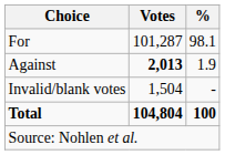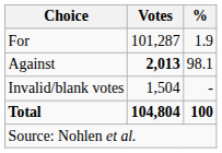For | %: 98.1 -> 1.9
Against | %: 1.9 -> 98.1
